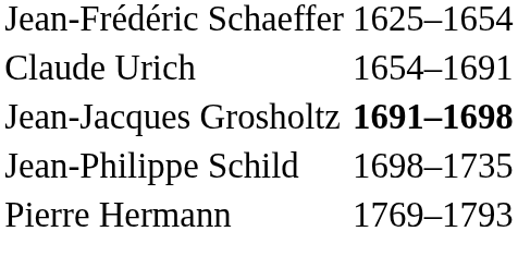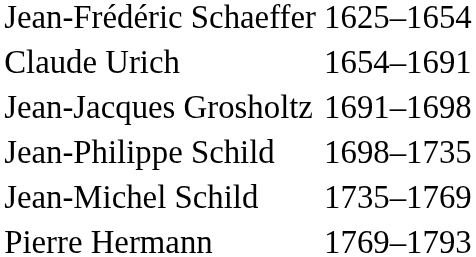Jean-Jacques Grosholtz | column 2: bold -> normal
+ row: Jean-Michel Schild | 1735–1769
